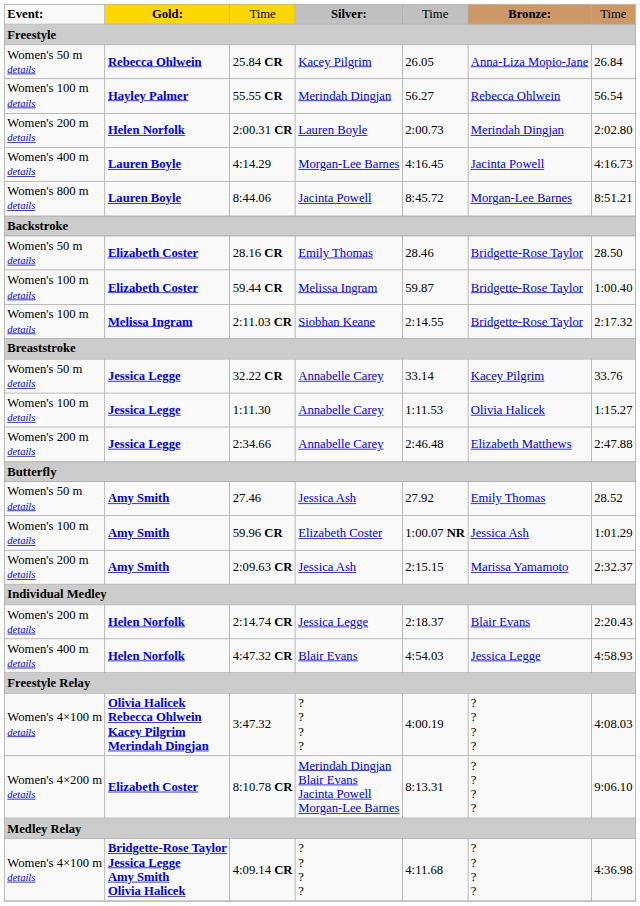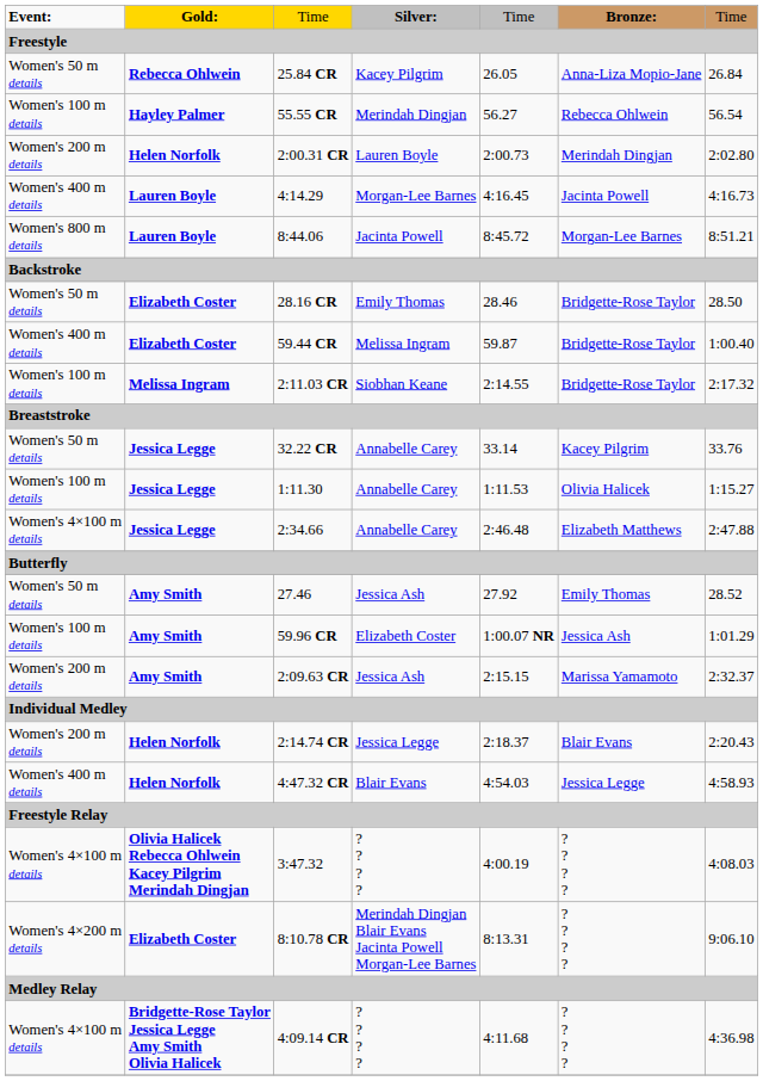59.44 CR | column 1: Women's 100 m details -> Women's 400 m details
2:34.66 | column 1: Women's 200 m details -> Women's 4×100 m details
